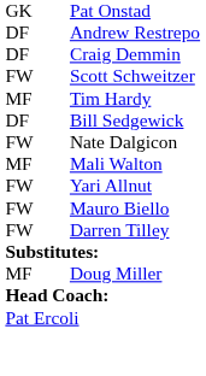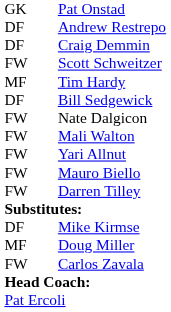Mali Walton | column 1: MF -> FW
+ row: DF | Mike Kirmse
+ row: FW | Carlos Zavala
